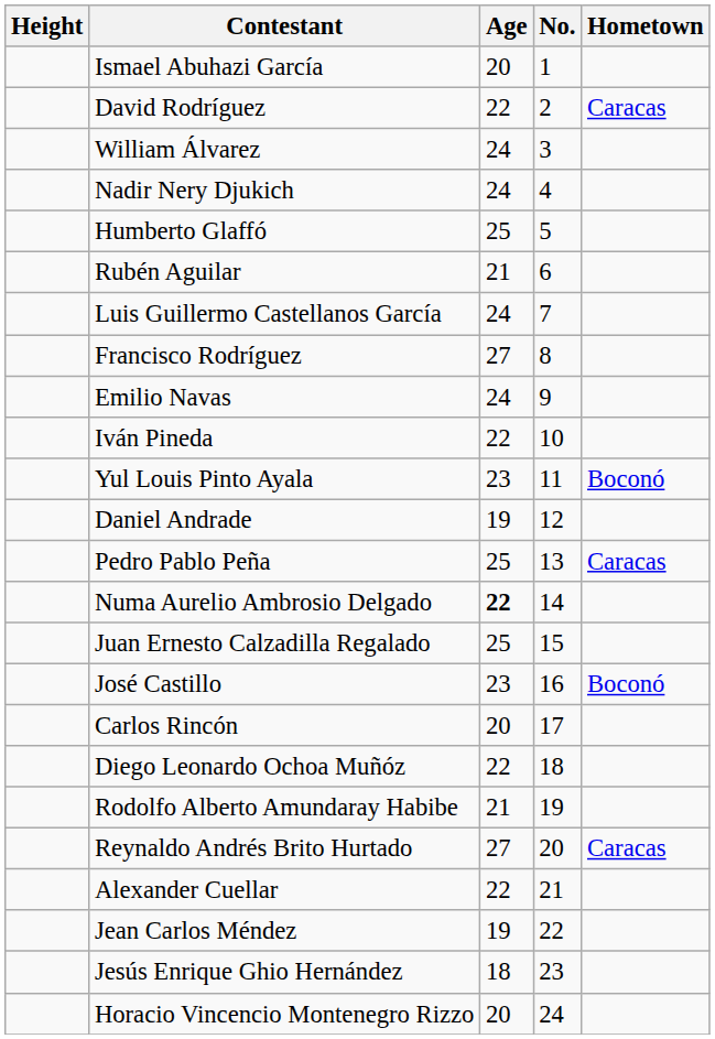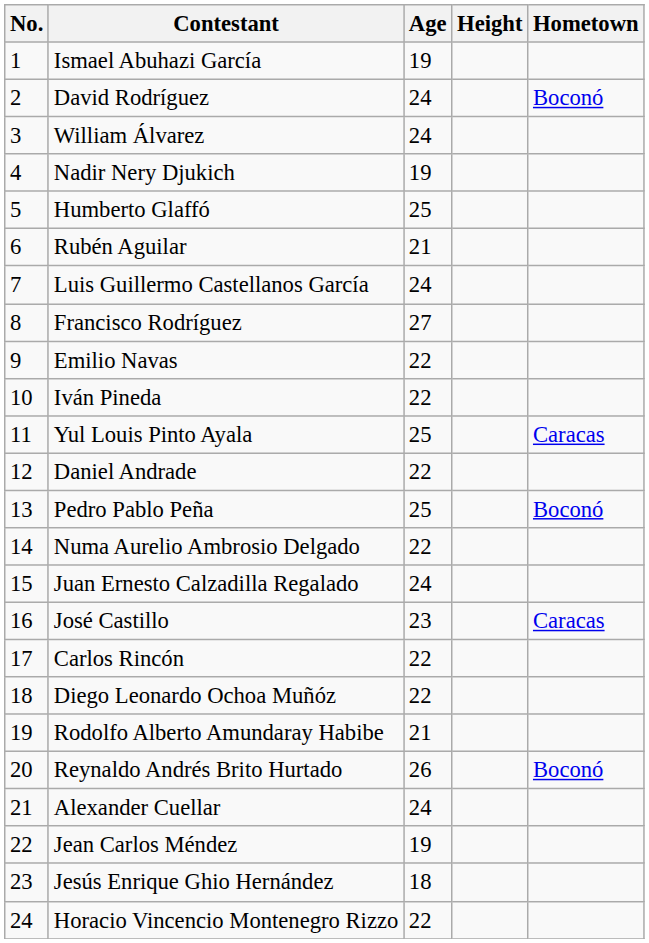columns swapped: No. <-> Height
Ismael Abuhazi García | Age: 20 -> 19
David Rodríguez | Age: 22 -> 24
David Rodríguez | Hometown: Caracas -> Boconó
Nadir Nery Djukich | Age: 24 -> 19
Emilio Navas | Age: 24 -> 22
Yul Louis Pinto Ayala | Age: 23 -> 25
Yul Louis Pinto Ayala | Hometown: Boconó -> Caracas
Daniel Andrade | Age: 19 -> 22
Pedro Pablo Peña | Hometown: Caracas -> Boconó
Numa Aurelio Ambrosio Delgado | Age: bold -> normal
Juan Ernesto Calzadilla Regalado | Age: 25 -> 24
José Castillo | Hometown: Boconó -> Caracas
Carlos Rincón | Age: 20 -> 22
Reynaldo Andrés Brito Hurtado | Age: 27 -> 26
Reynaldo Andrés Brito Hurtado | Hometown: Caracas -> Boconó
Alexander Cuellar | Age: 22 -> 24
Horacio Vincencio Montenegro Rizzo | Age: 20 -> 22
